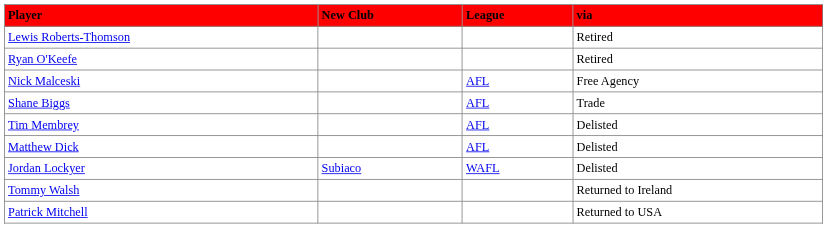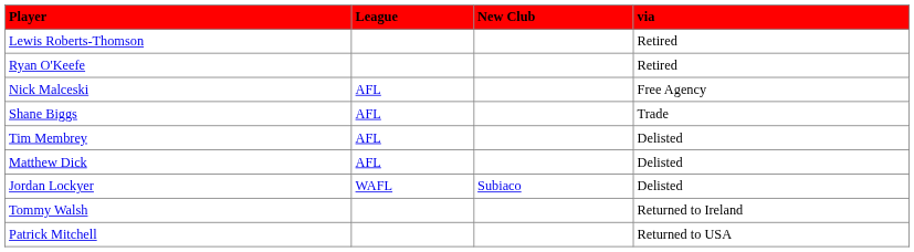columns swapped: New Club <-> League
